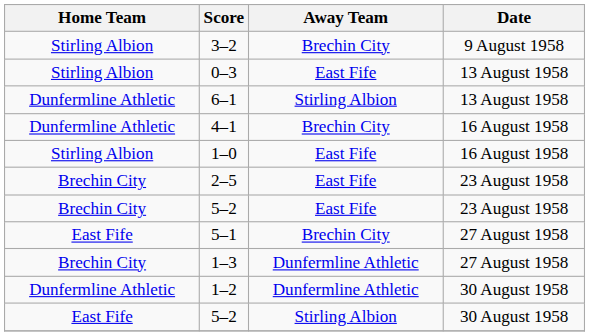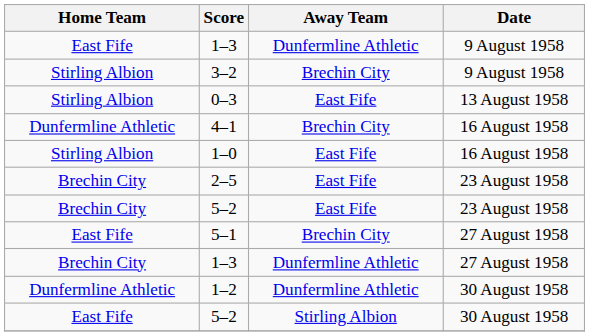+ row: East Fife | 1–3 | Dunfermline Athletic | 9 August 1958
- row: Dunfermline Athletic | 6–1 | Stirling Albion | 13 August 1958
